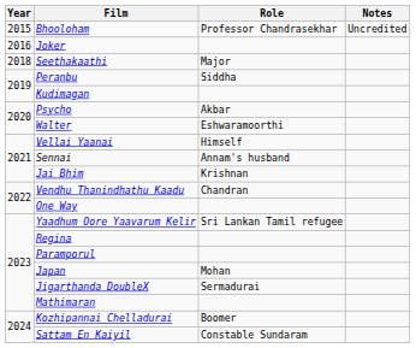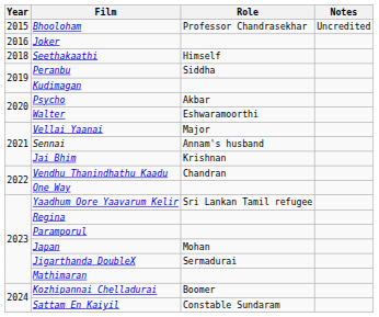Seethakaathi | Role: Major -> Himself
Vellai Yaanai | Role: Himself -> Major
